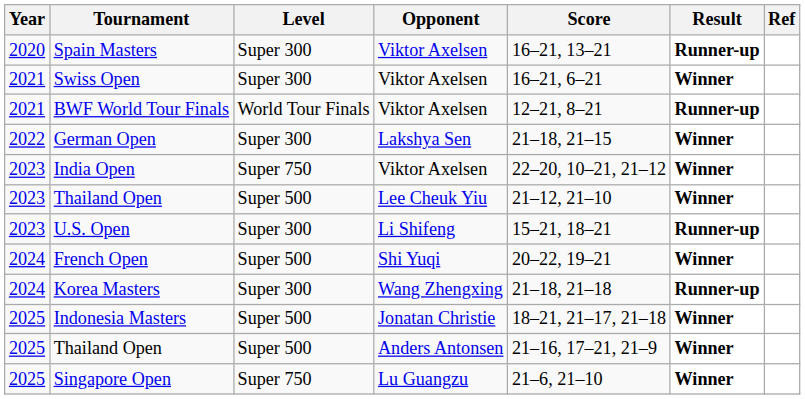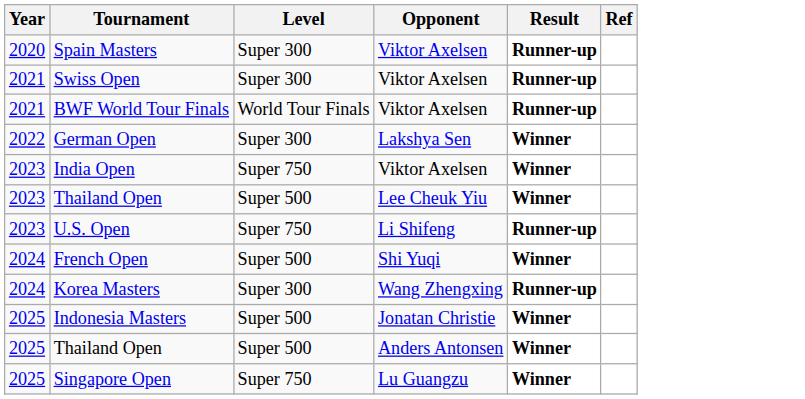- column: Score | 16–21, 13–21 | 16–21, 6–21 | 12–21, 8–21 | 21–18, 21–15 | 22–20, 10–21, 21–12 | 21–12, 21–10 | 15–21, 18–21 | 20–22, 19–21 | 21–18, 21–18 | 18–21, 21–17, 21–18 | 21–16, 17–21, 21–9 | 21–6, 21–10
Swiss Open | Result: Winner -> Runner-up
U.S. Open | Level: Super 300 -> Super 750
